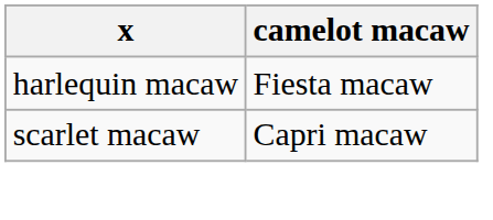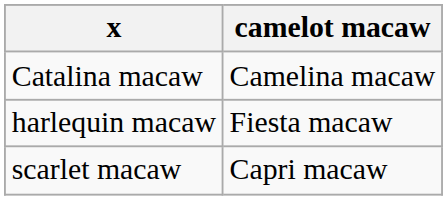+ row: Catalina macaw | Camelina macaw
